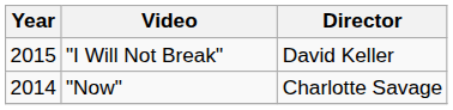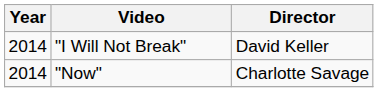"I Will Not Break" | Year: 2015 -> 2014
